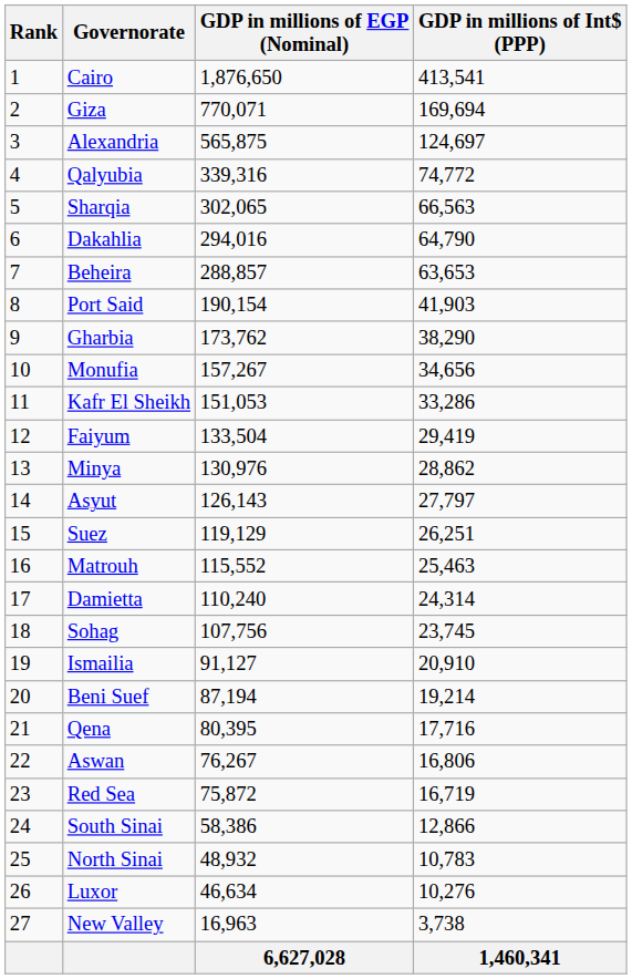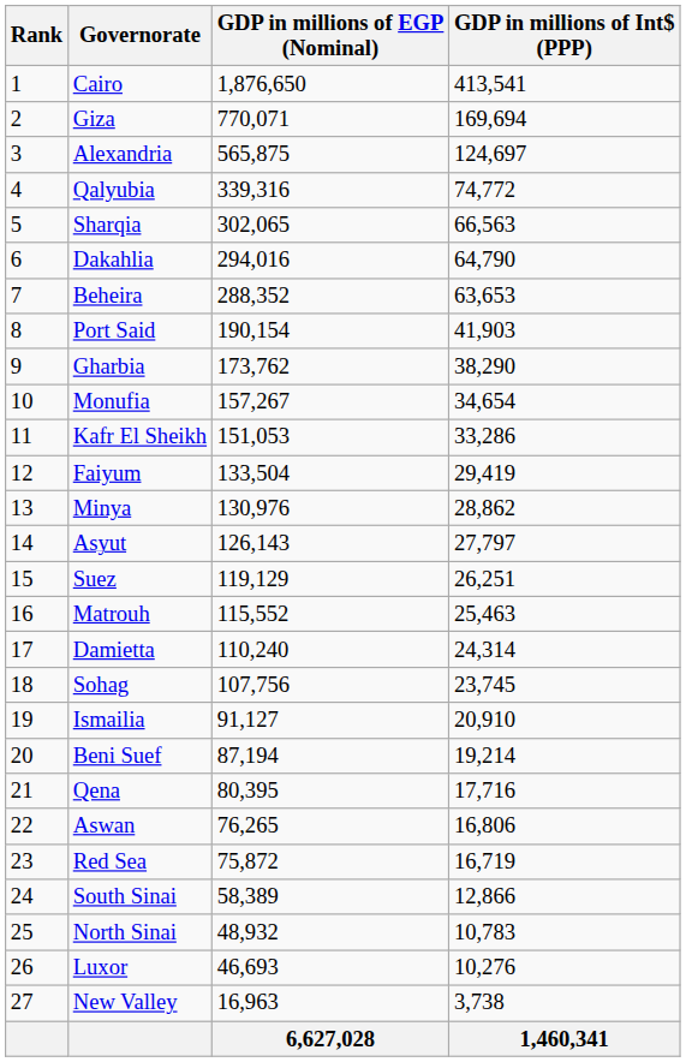Beheira | GDP in millions of EGP (Nominal): 288,857 -> 288,352
Monufia | GDP in millions of Int$ (PPP): 34,656 -> 34,654
Aswan | GDP in millions of EGP (Nominal): 76,267 -> 76,265
South Sinai | GDP in millions of EGP (Nominal): 58,386 -> 58,389
Luxor | GDP in millions of EGP (Nominal): 46,634 -> 46,693
